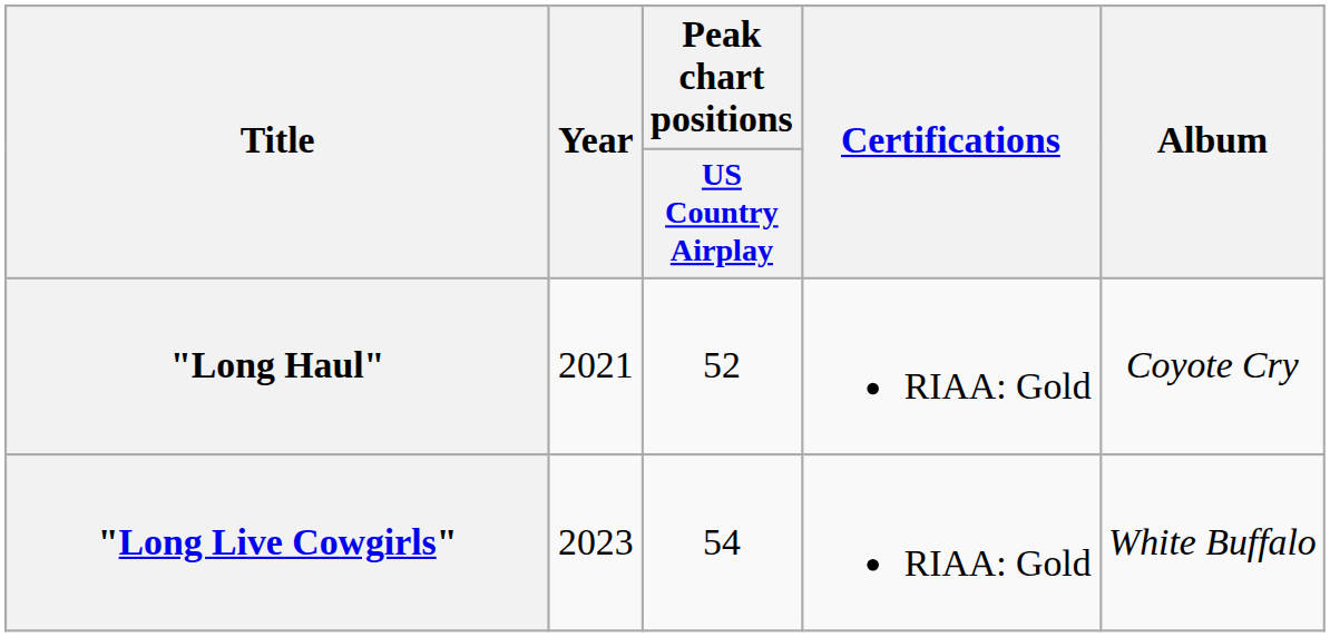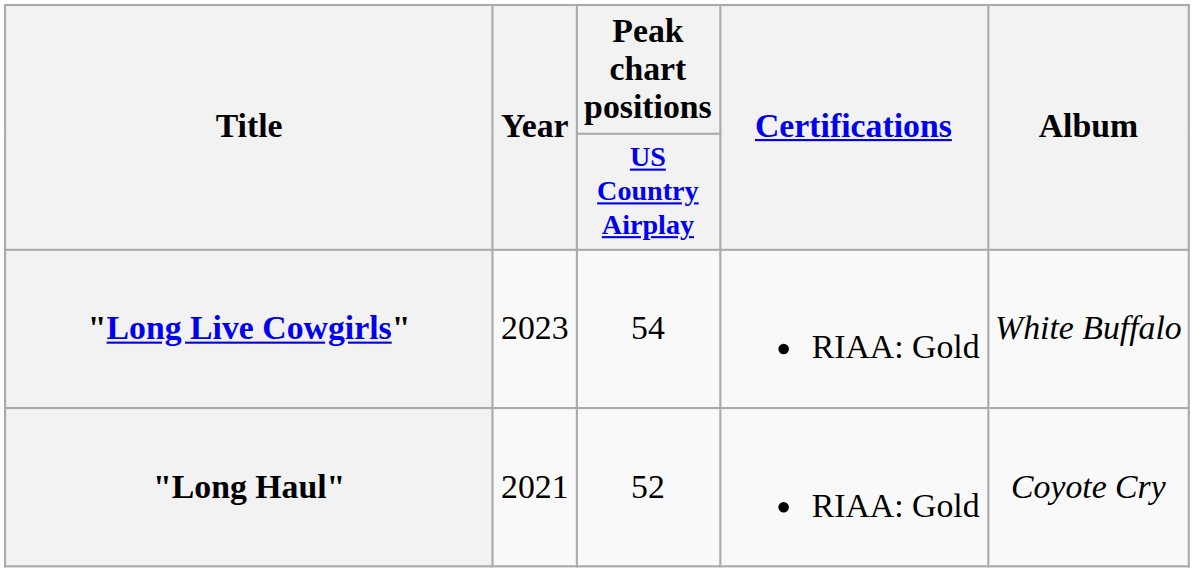rows swapped: "Long Haul" <-> "Long Live Cowgirls"
